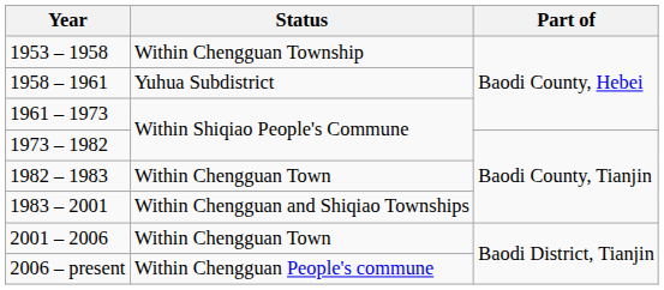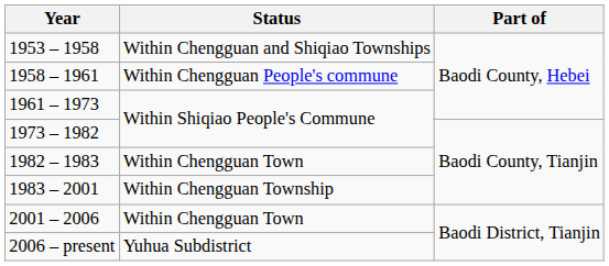1953 – 1958 | Status: Within Chengguan Township -> Within Chengguan and Shiqiao Townships
1958 – 1961 | Status: Yuhua Subdistrict -> Within Chengguan People's commune
1983 – 2001 | Status: Within Chengguan and Shiqiao Townships -> Within Chengguan Township
2006 – present | Status: Within Chengguan People's commune -> Yuhua Subdistrict
